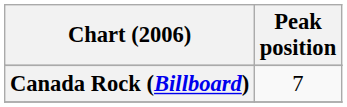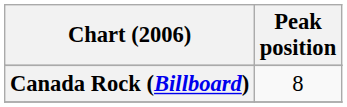Canada Rock (Billboard) | Peak position: 7 -> 8
